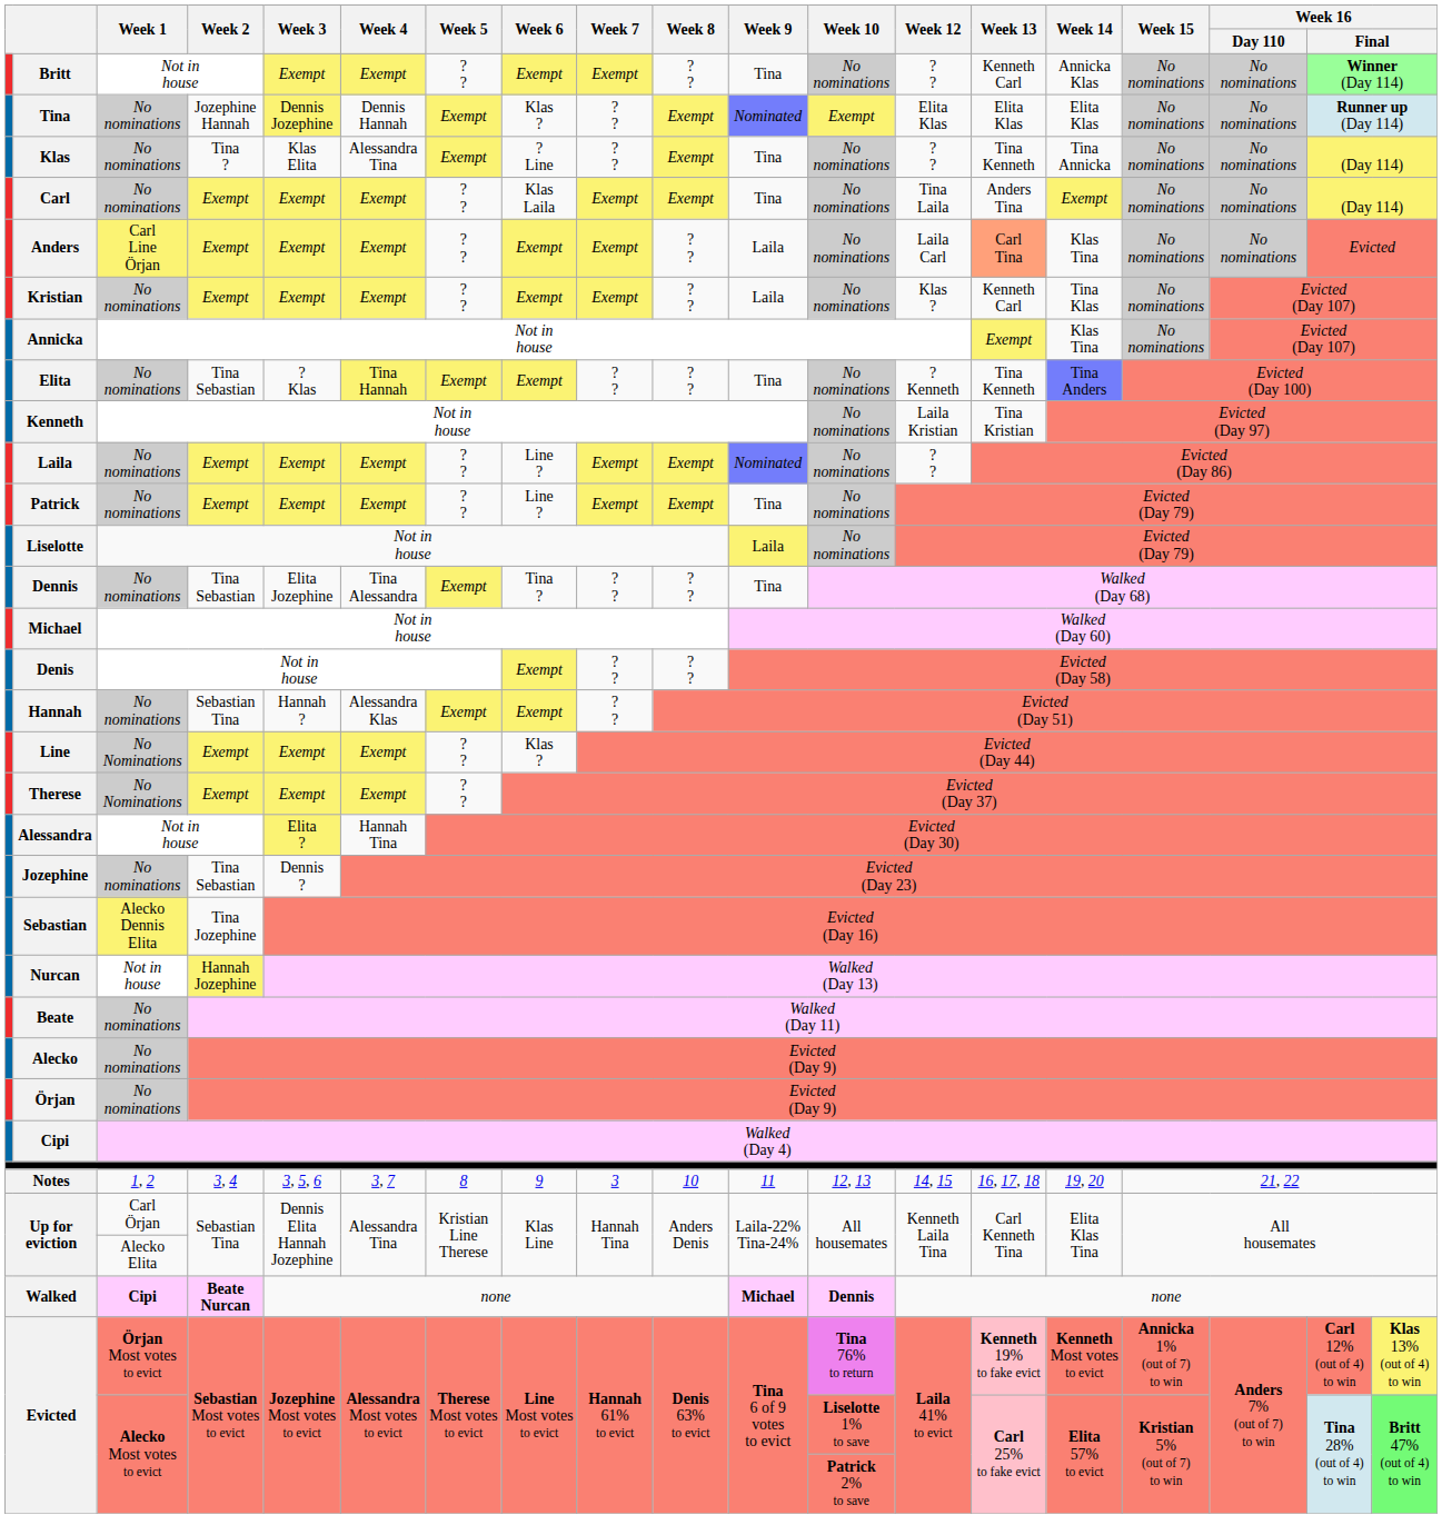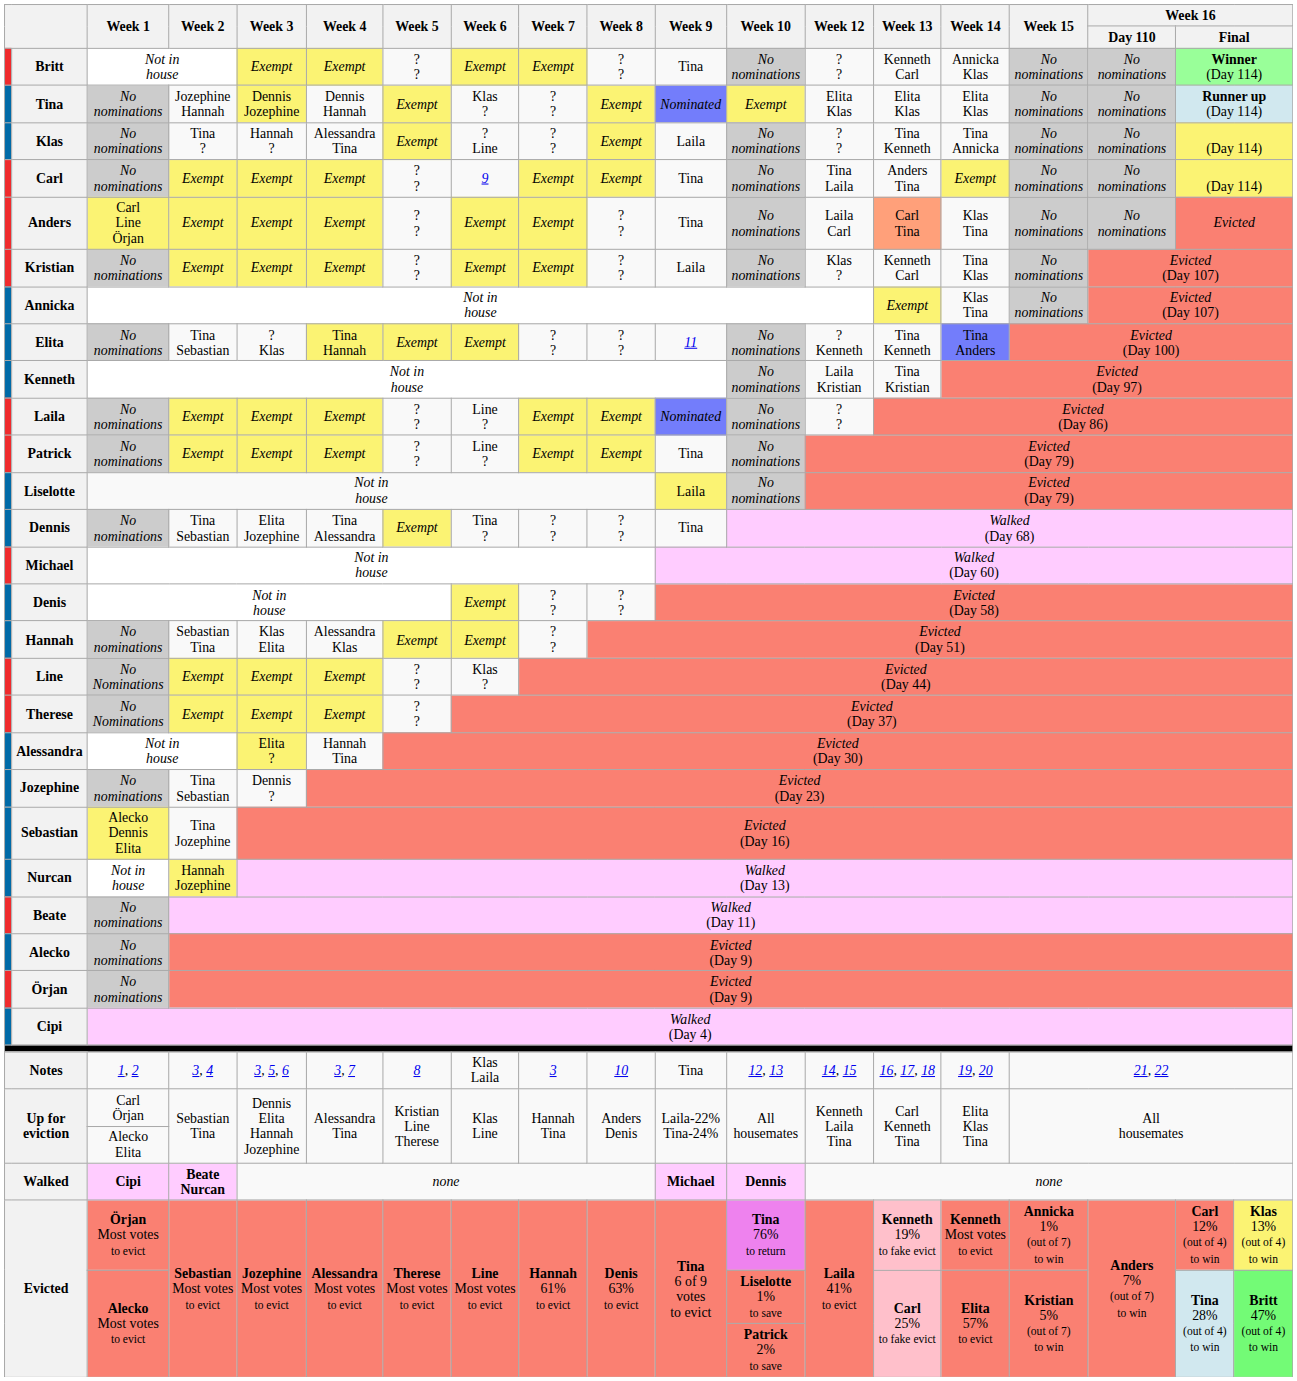Klas | Week 3: Klas Elita -> Hannah ?
Klas | Week 9: Tina -> Laila
Carl | Week 6: Klas Laila -> 9
Anders | Week 9: Laila -> Tina
Elita | Week 9: Tina -> 11
Hannah | Week 3: Hannah ? -> Klas Elita
Notes | Week 6: 9 -> Klas Laila
Notes | Week 9: 11 -> Tina
